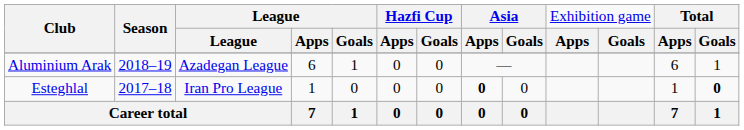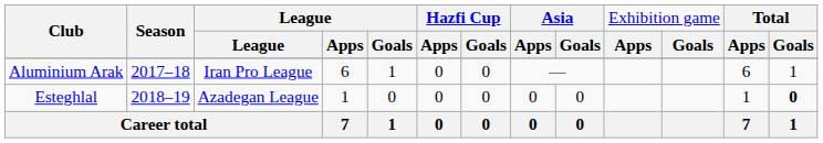Aluminium Arak | column 2: 2018–19 -> 2017–18
Aluminium Arak | column 3: Azadegan League -> Iran Pro League
Esteghlal | column 2: 2017–18 -> 2018–19
Esteghlal | column 3: Iran Pro League -> Azadegan League
Esteghlal | column 8: bold -> normal
